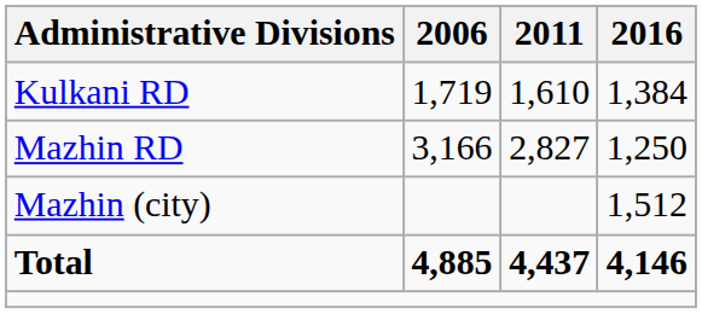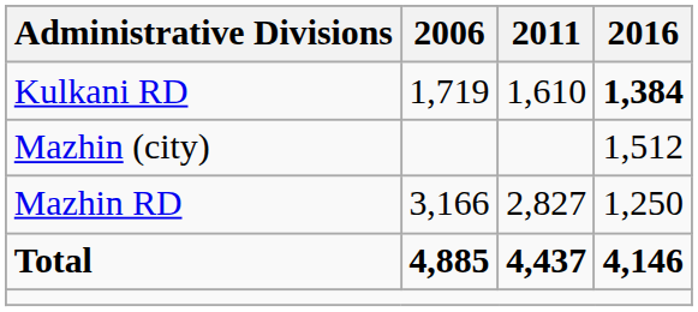Kulkani RD | 2016: normal -> bold
rows swapped: Mazhin RD <-> Mazhin (city)
